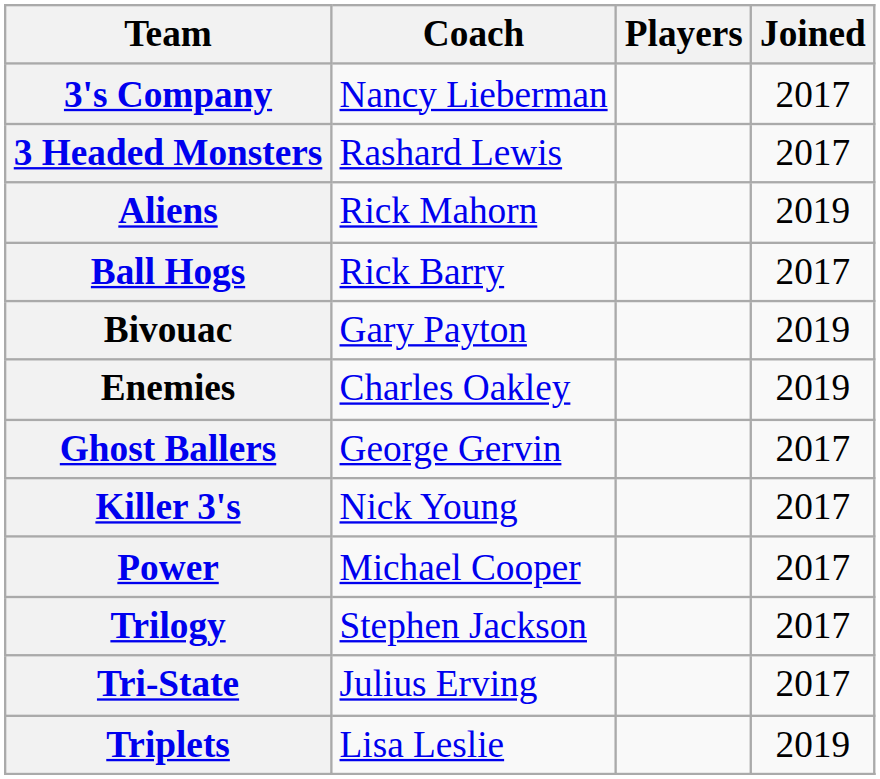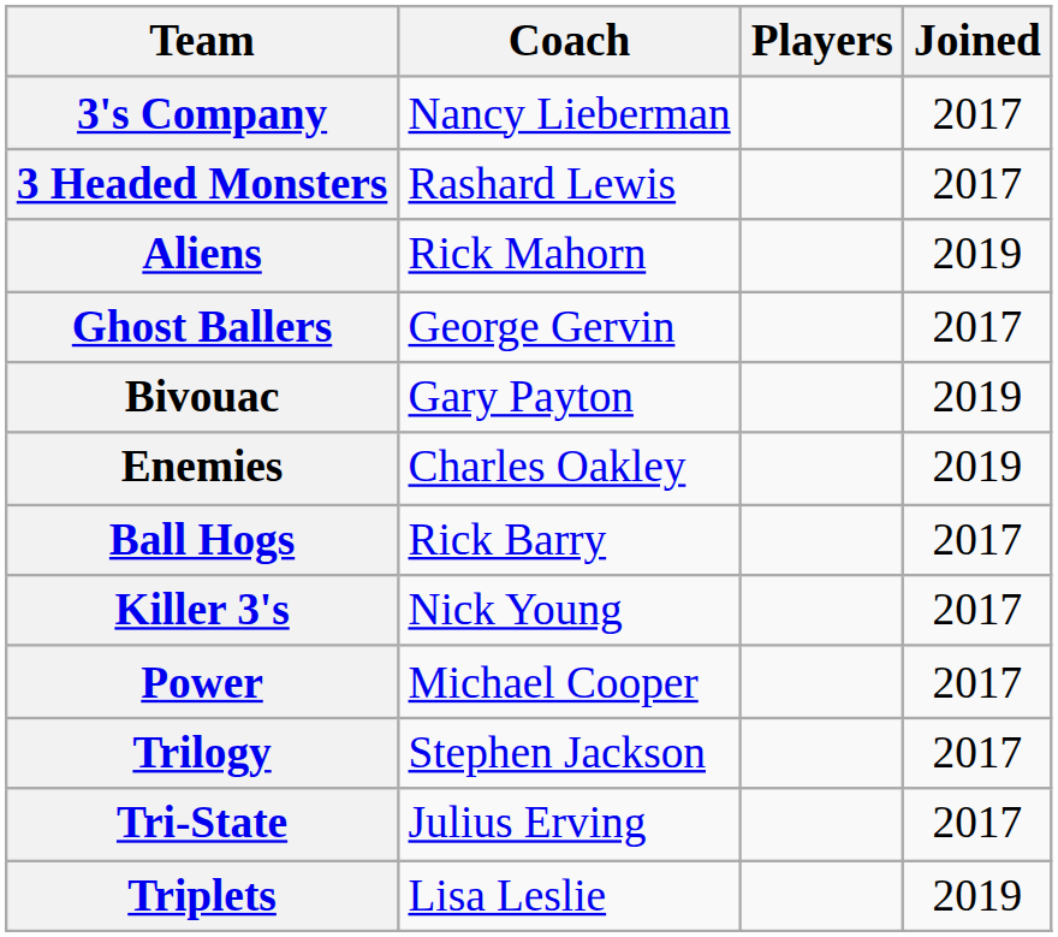rows swapped: Ball Hogs <-> Ghost Ballers
